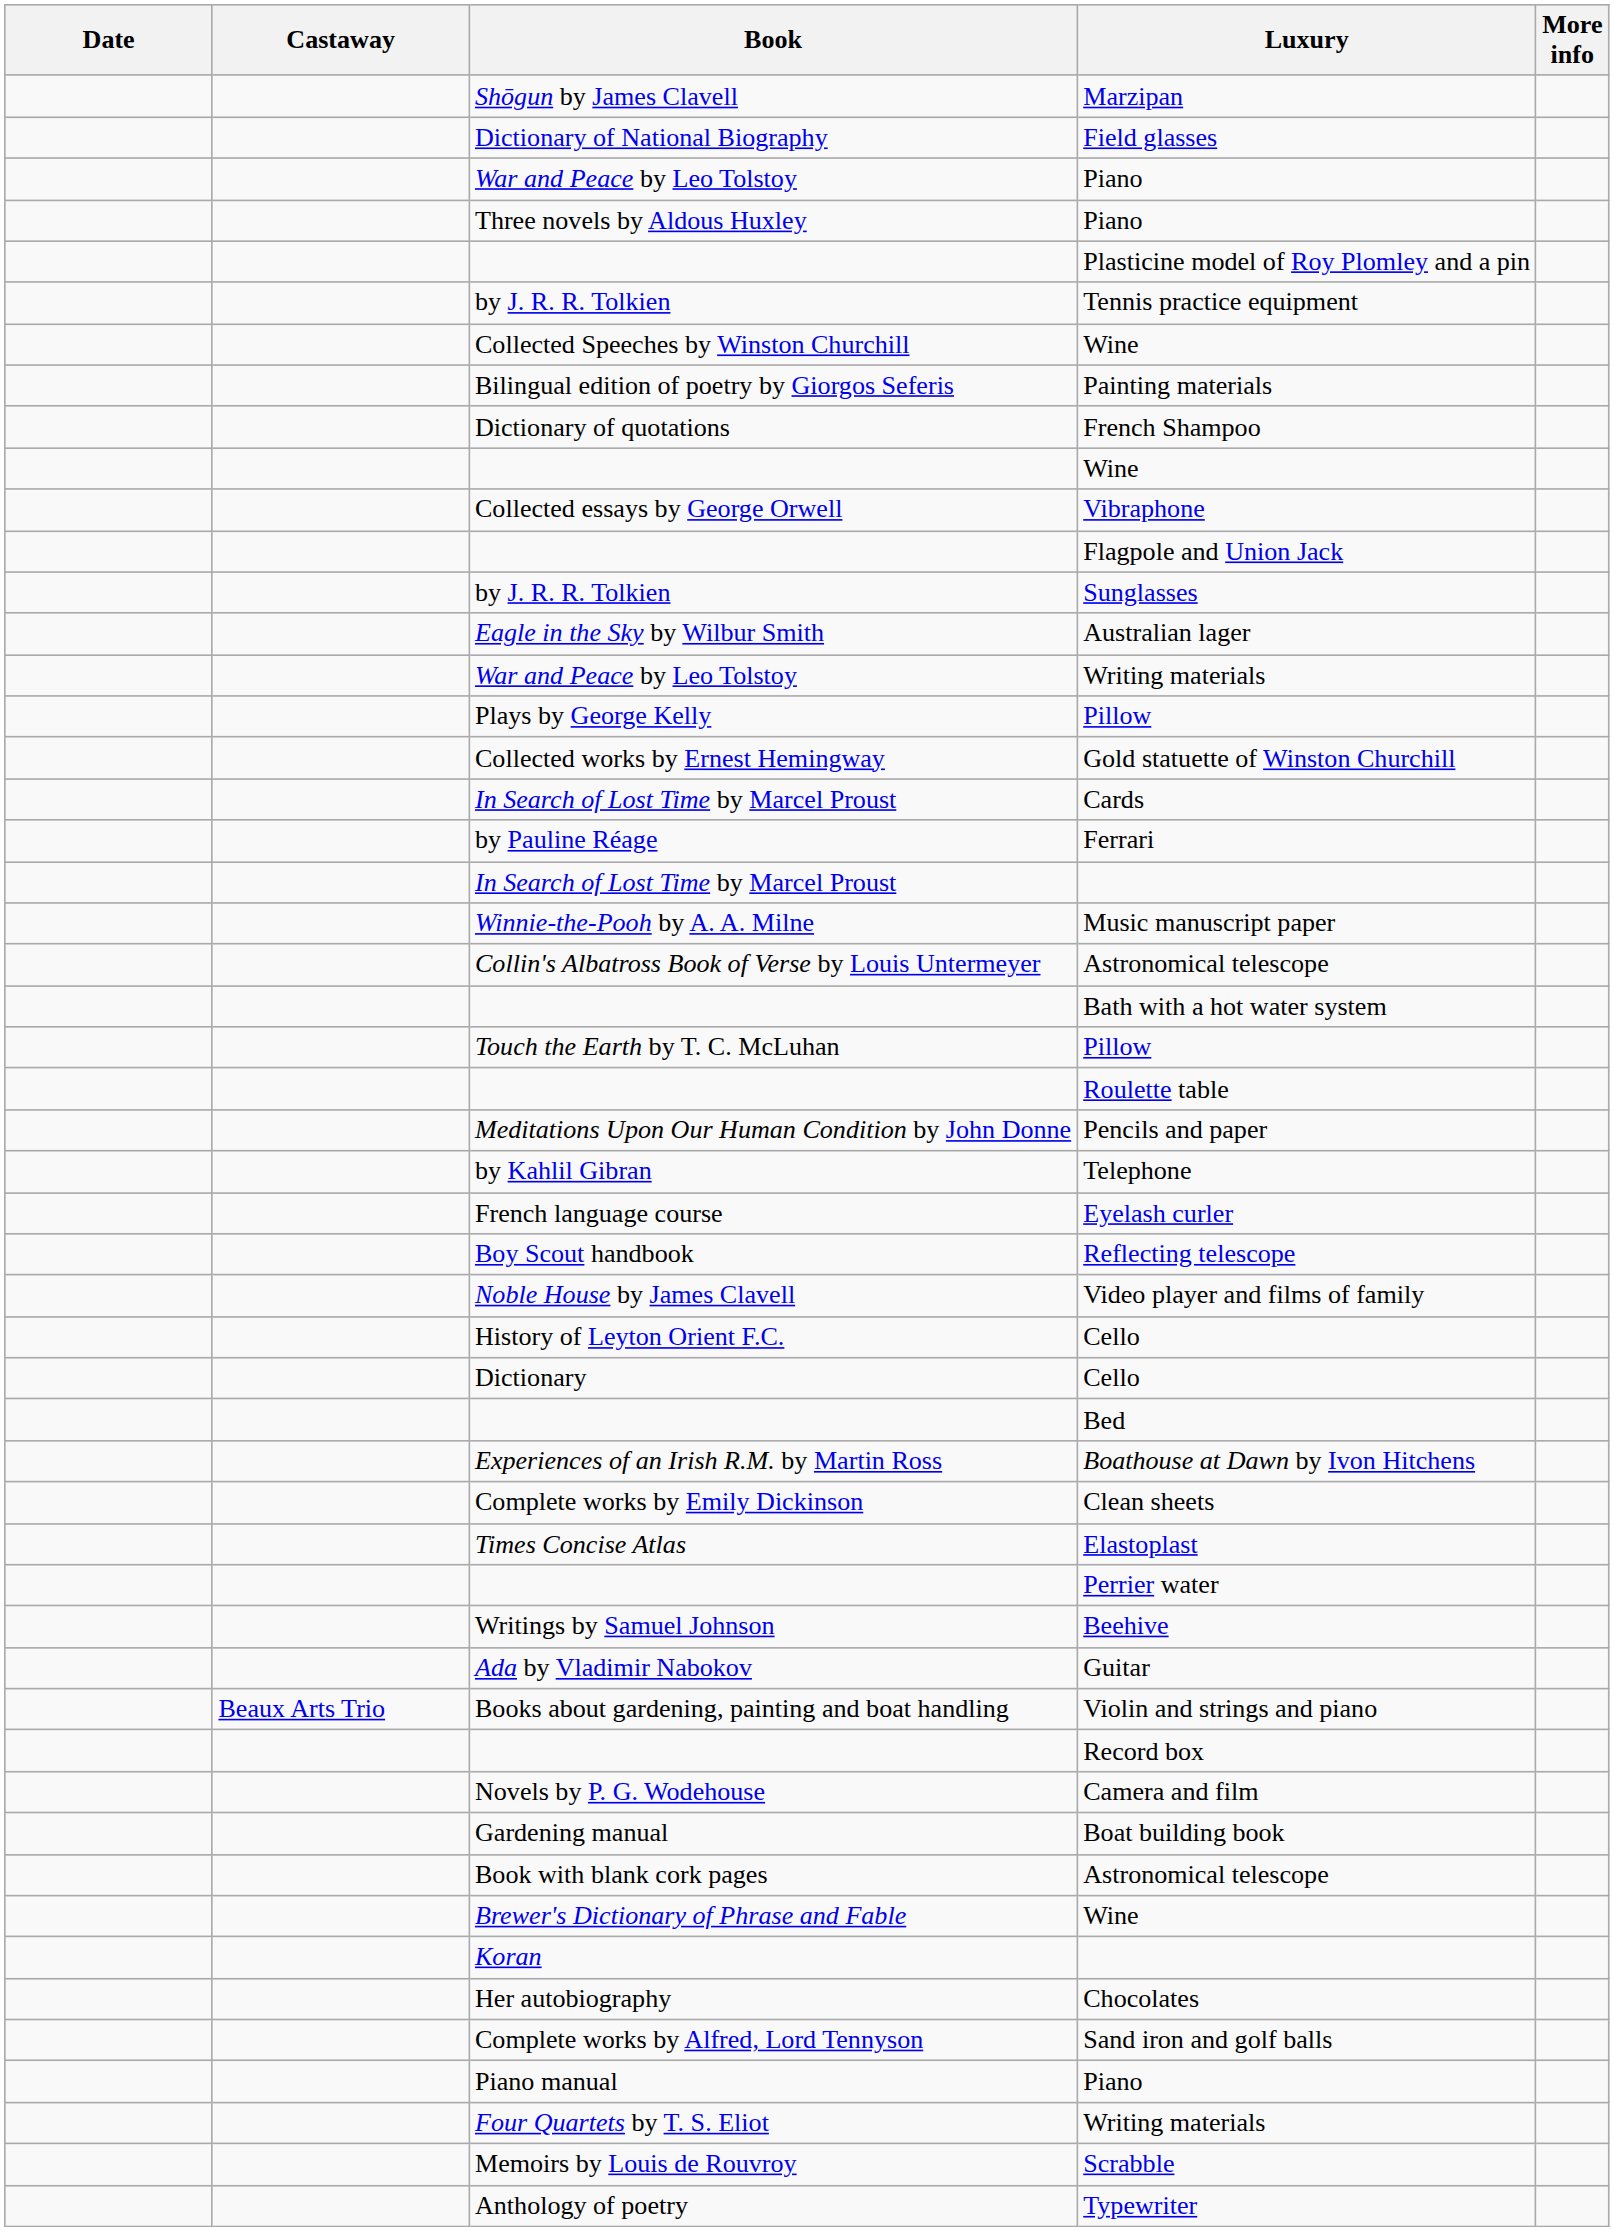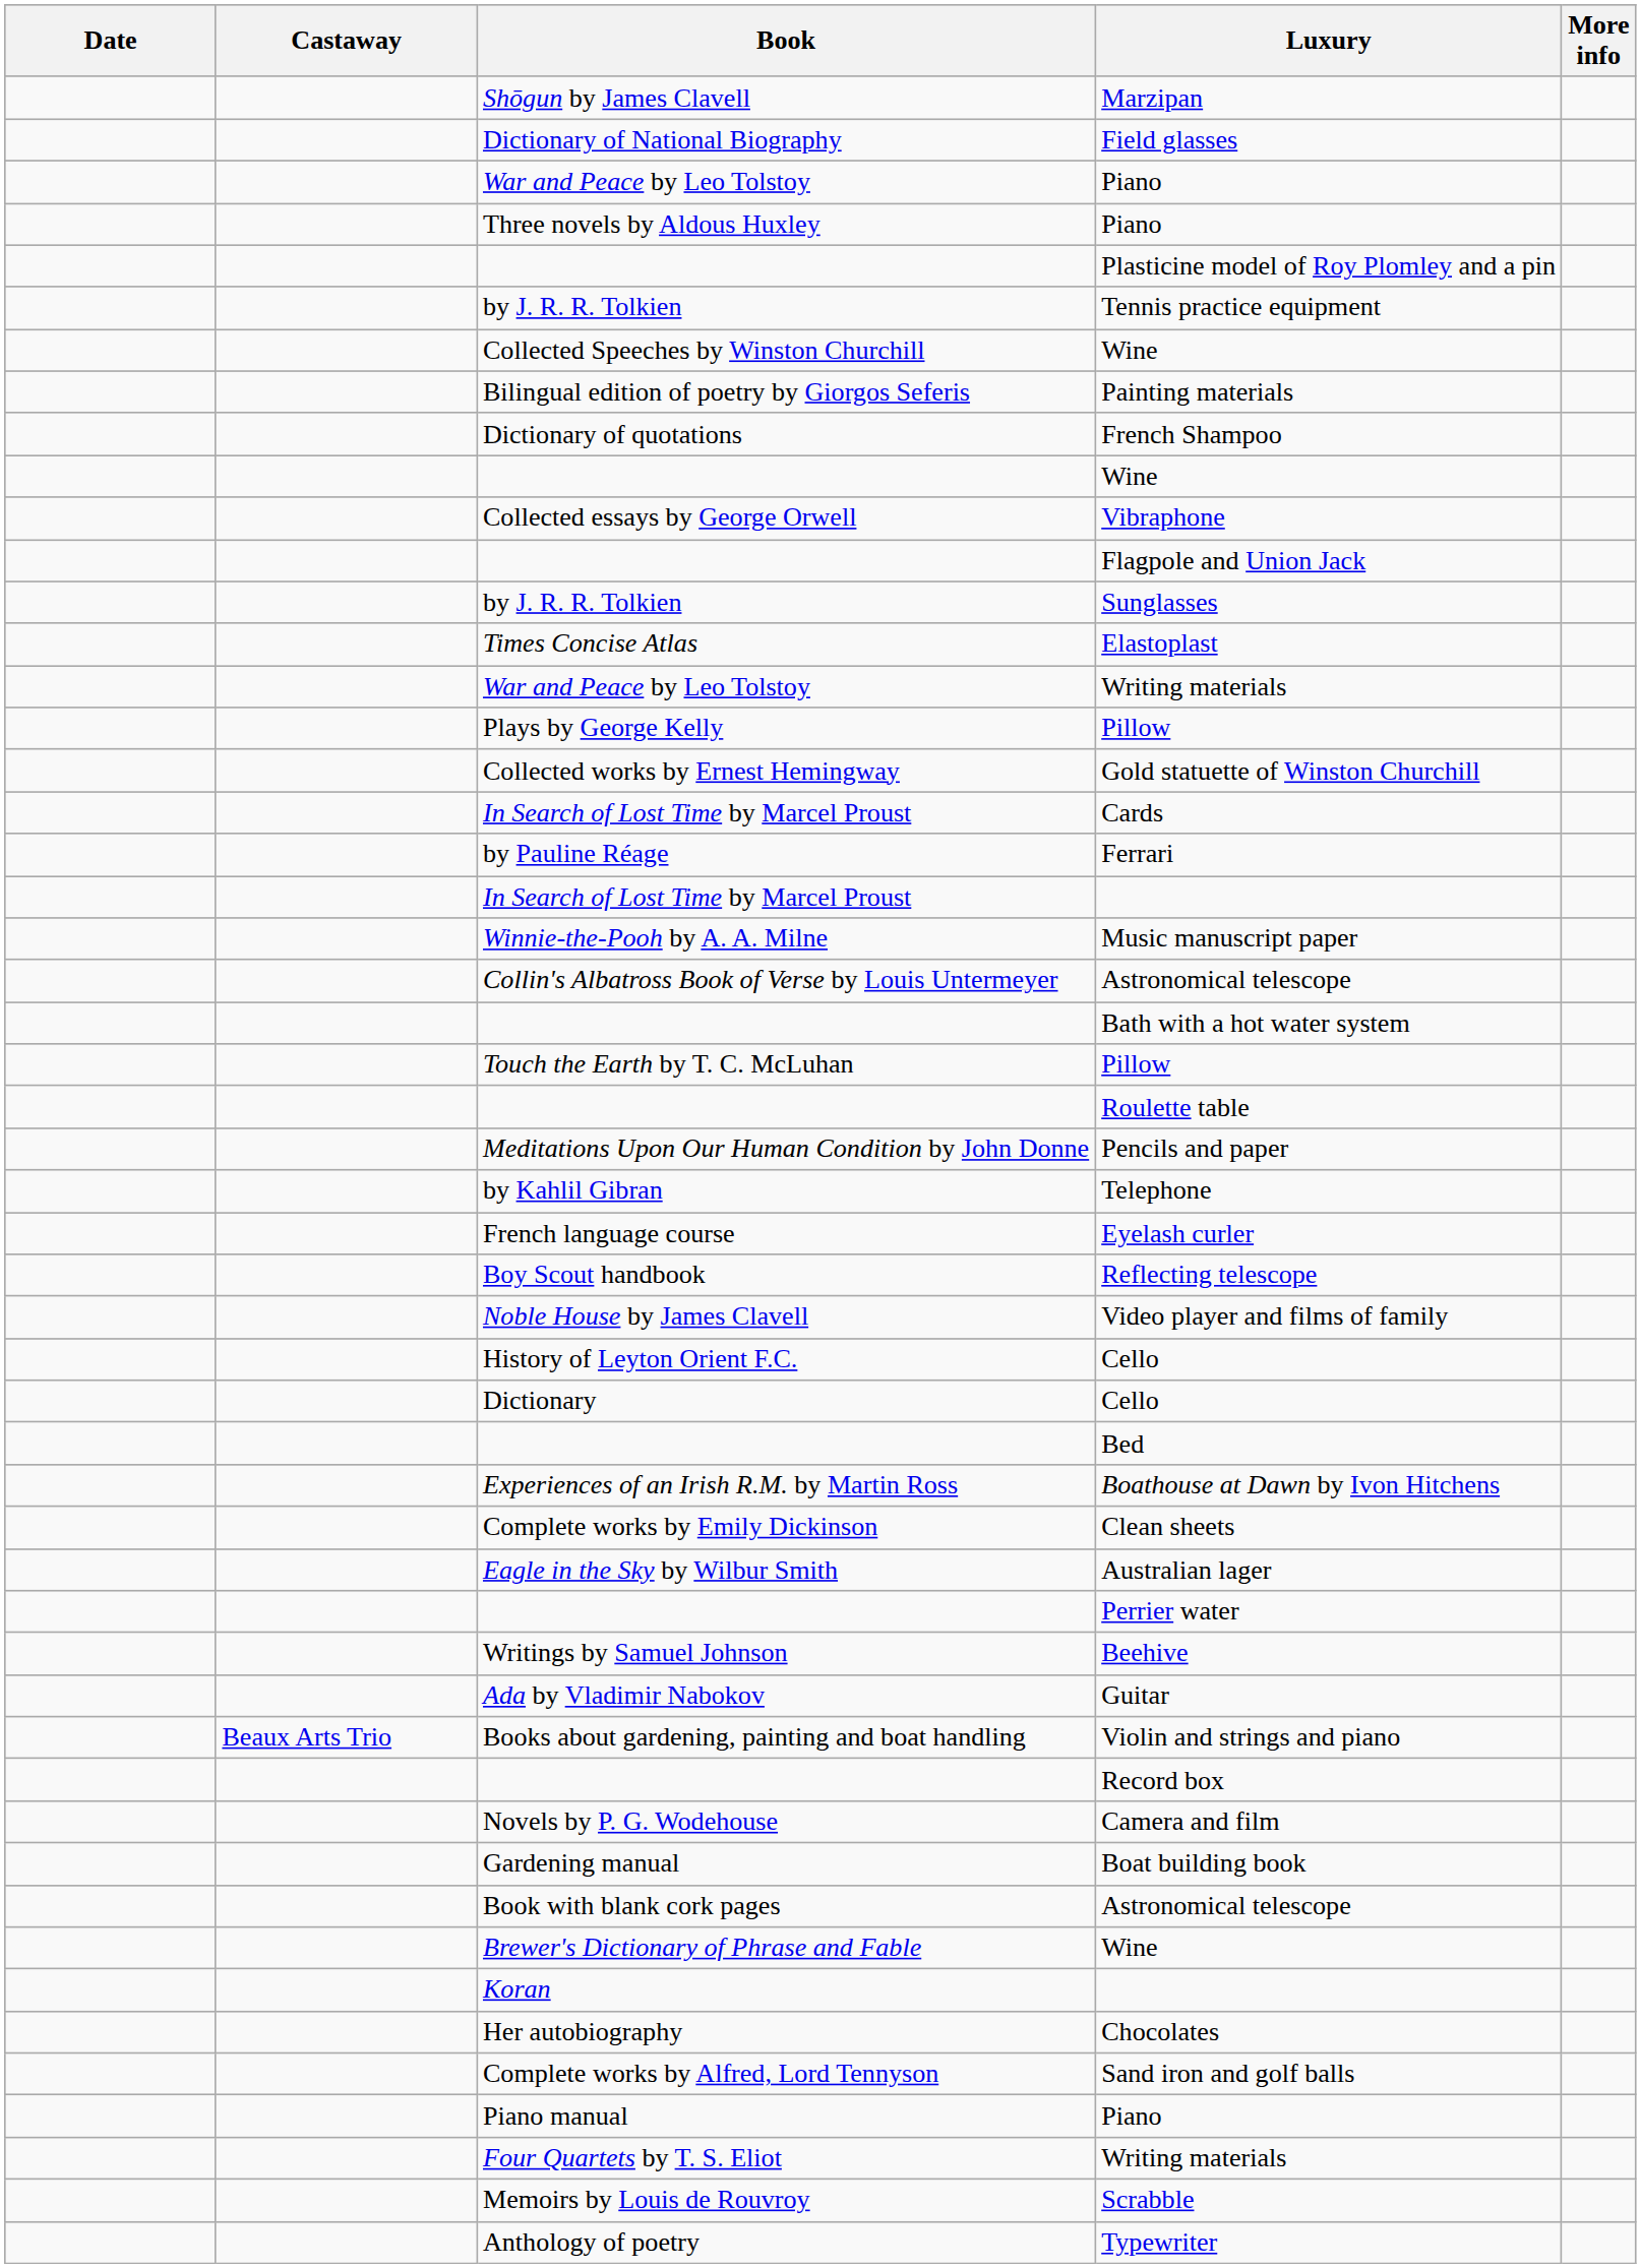rows swapped: Elastoplast <-> Australian lager
